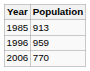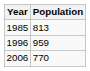1985 | Population: 913 -> 813
